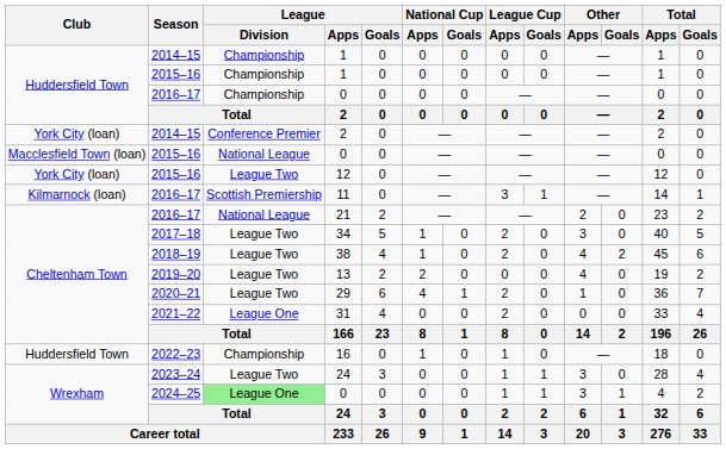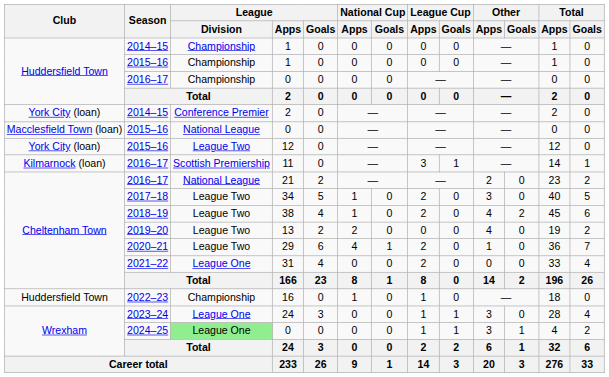2023–24 / 24 | League / Division: League Two -> League One
